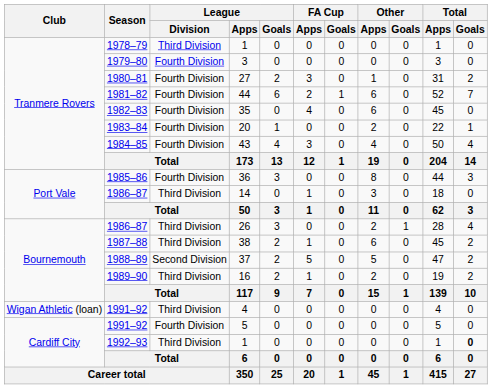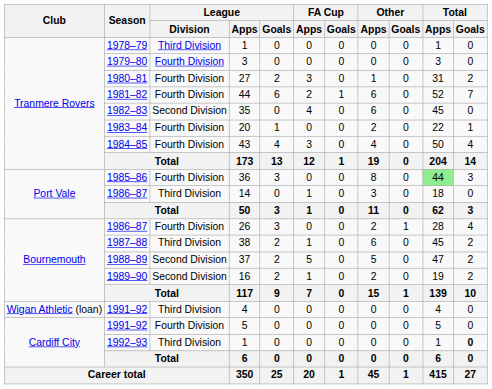35 | League / Division: Fourth Division -> Second Division
36 | Total / Apps: no background -> lightgreen background
26 | League / Division: Third Division -> Fourth Division
16 | League / Division: Third Division -> Second Division
